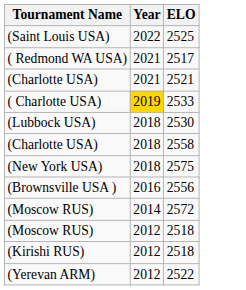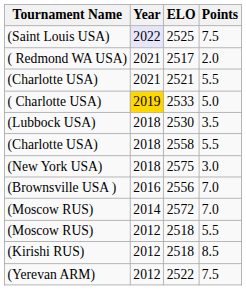+ column: Points | 7.5 | 2.0 | 5.5 | 5.0 | 3.5 | 5.5 | 3.0 | 7.0 | 7.0 | 5.5 | 8.5 | 7.5
2525 | Year: no background -> lavender background
